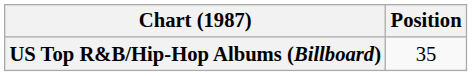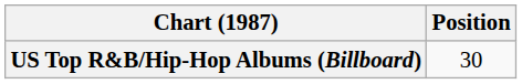US Top R&B/Hip-Hop Albums (Billboard) | Position: 35 -> 30
